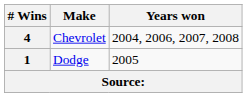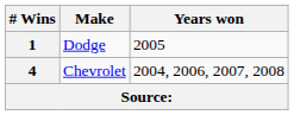rows swapped: 4 <-> 1
